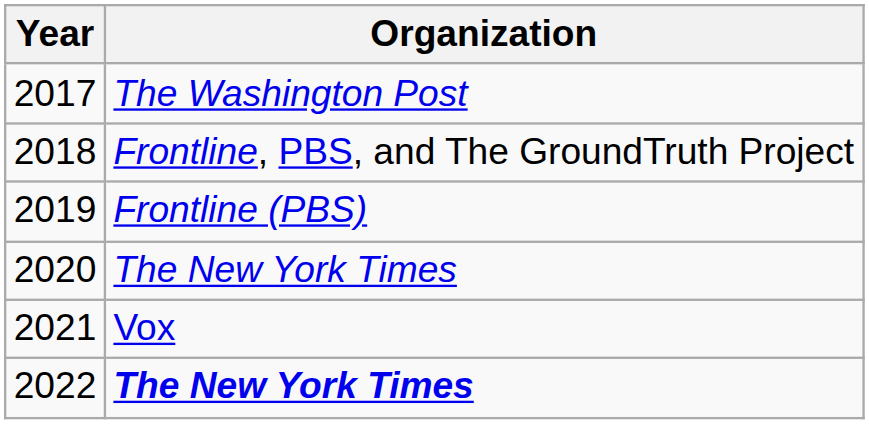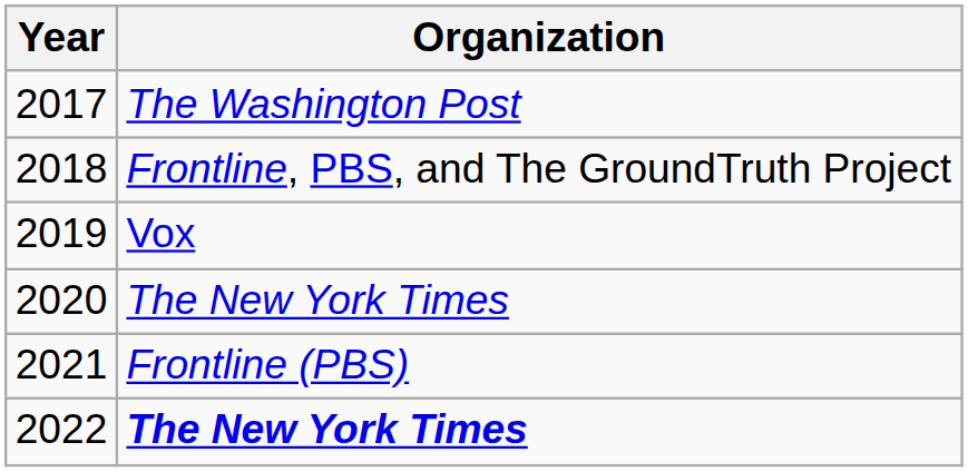2019 | Organization: Frontline (PBS) -> Vox
2021 | Organization: Vox -> Frontline (PBS)
